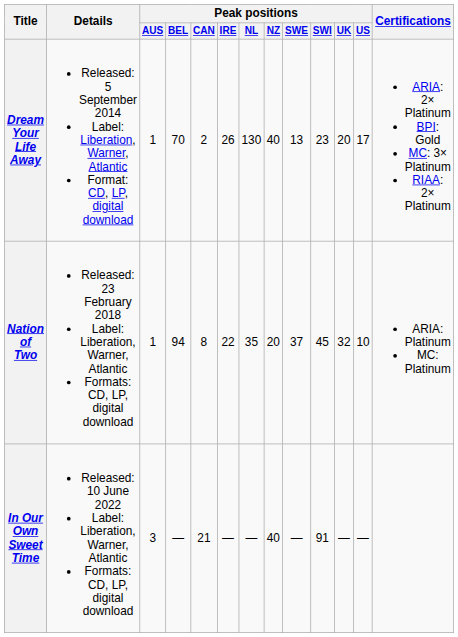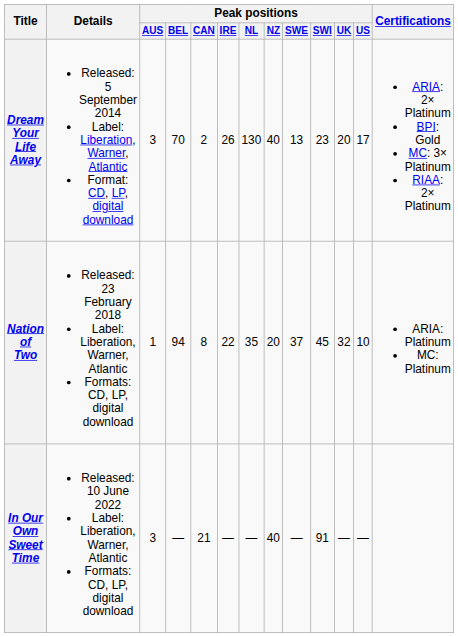Dream Your Life Away | Peak positions / AUS: 1 -> 3
